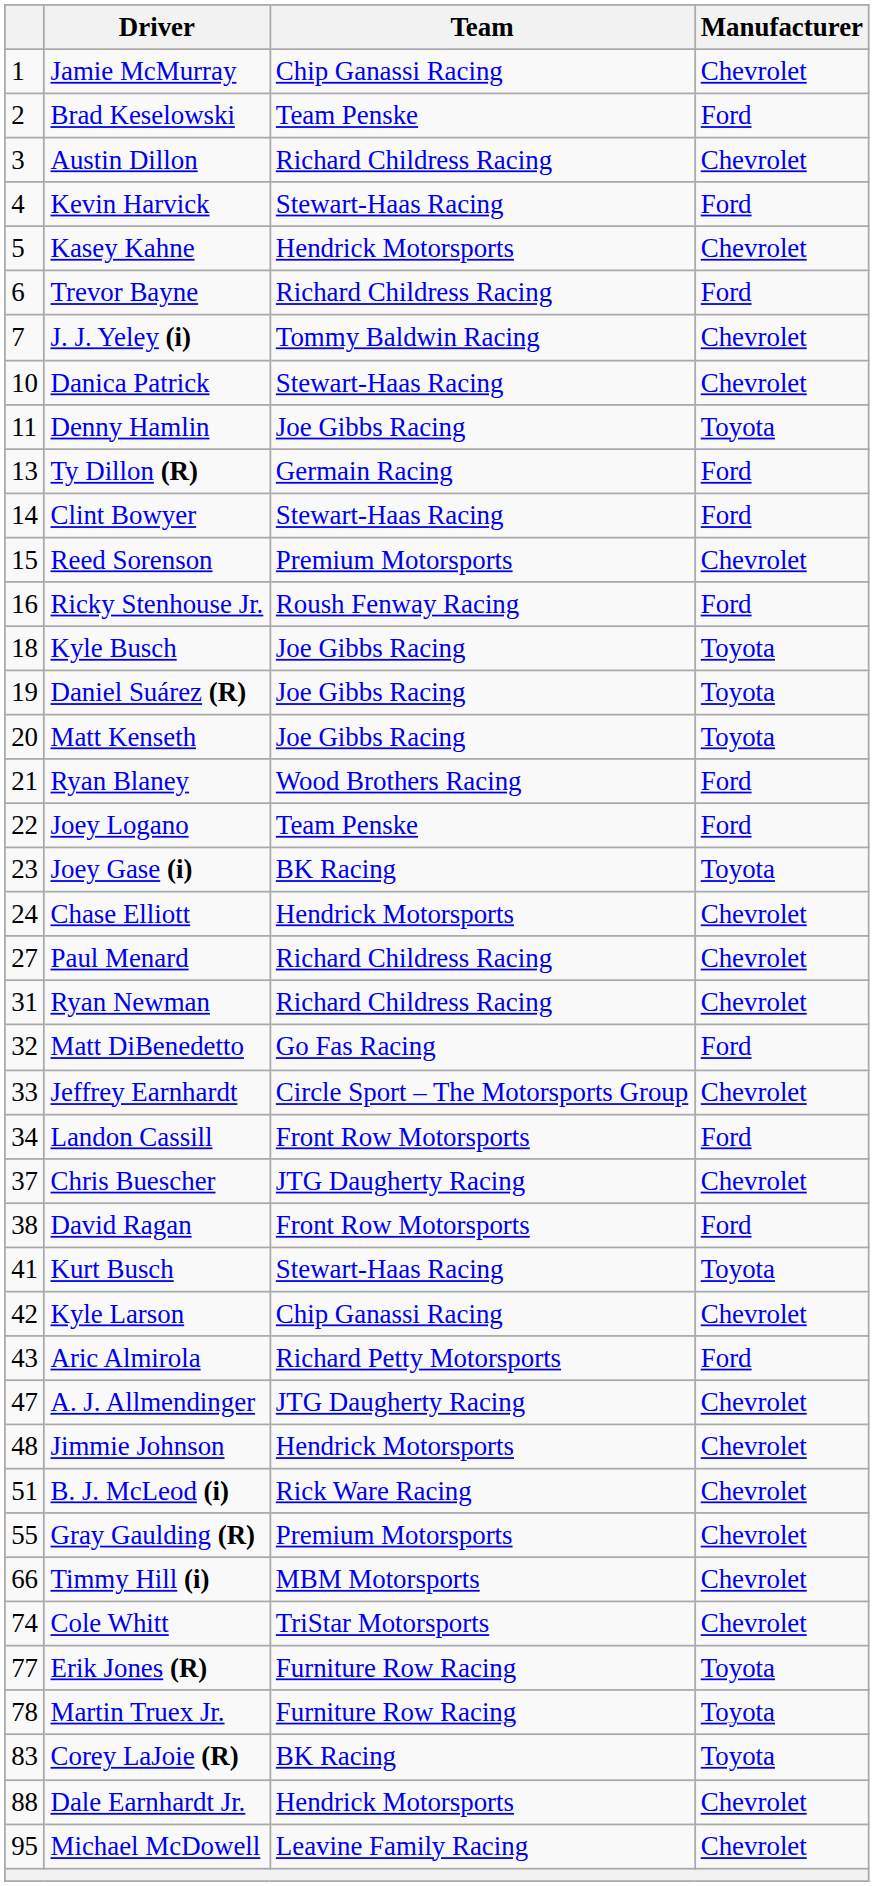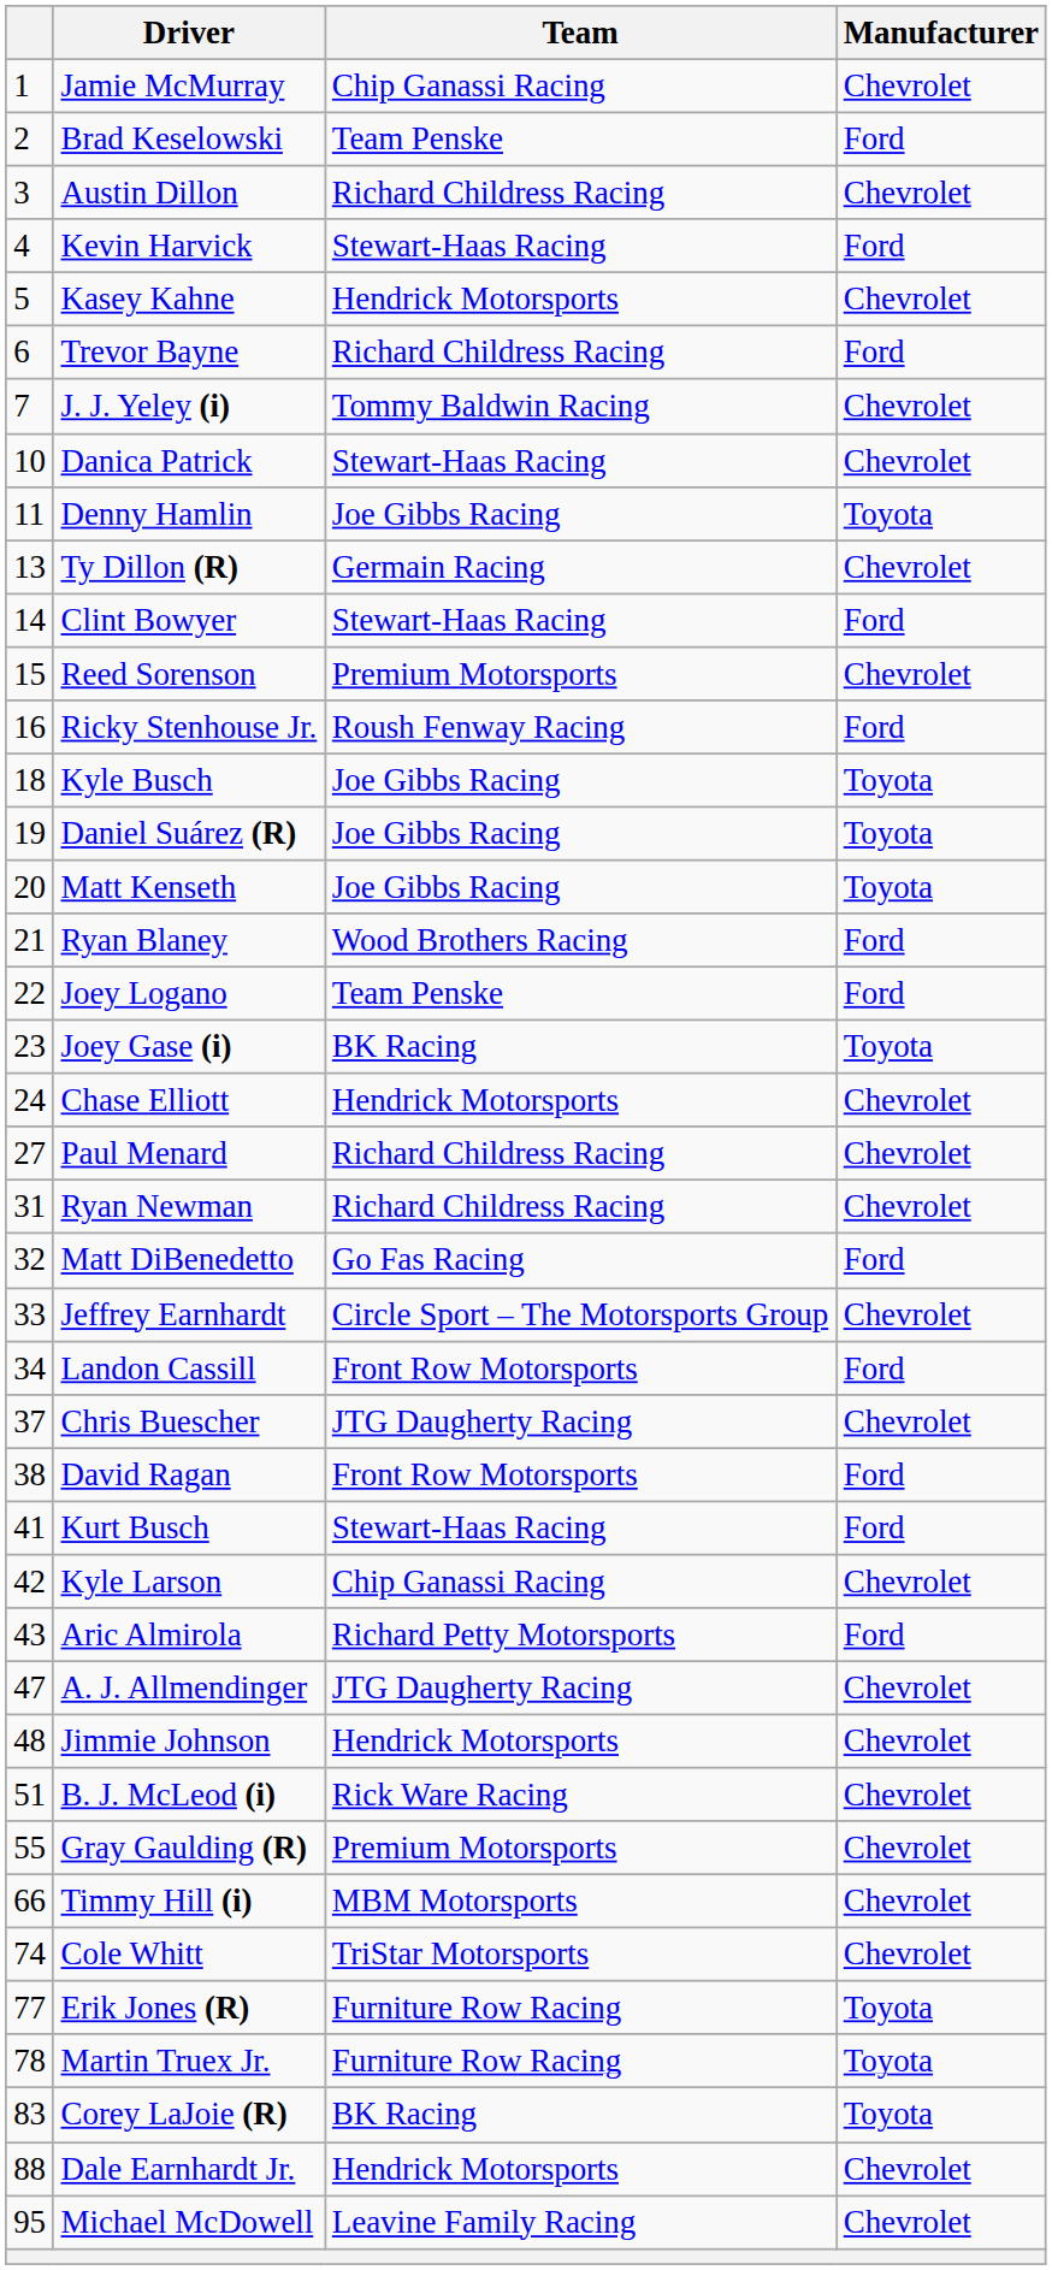Ty Dillon (R) | Manufacturer: Ford -> Chevrolet
Kurt Busch | Manufacturer: Toyota -> Ford
